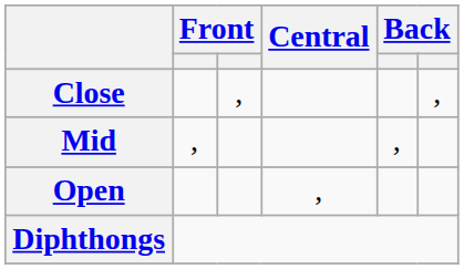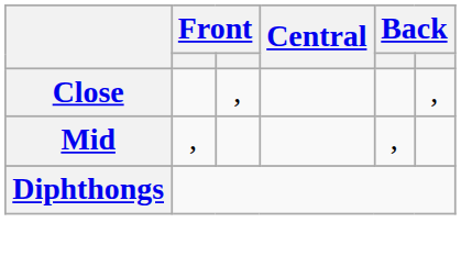- row: Open | ,
